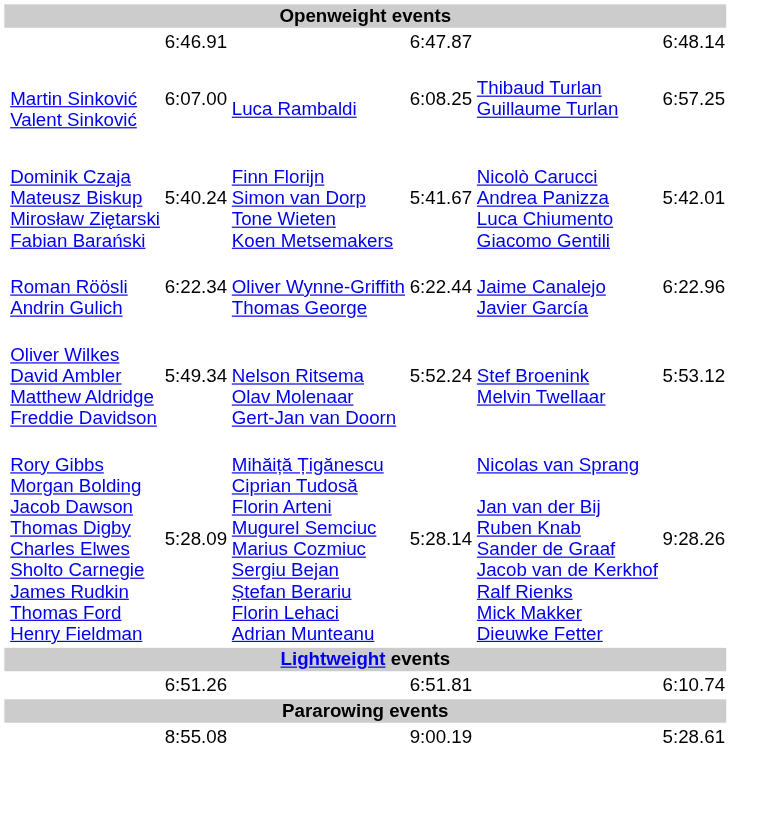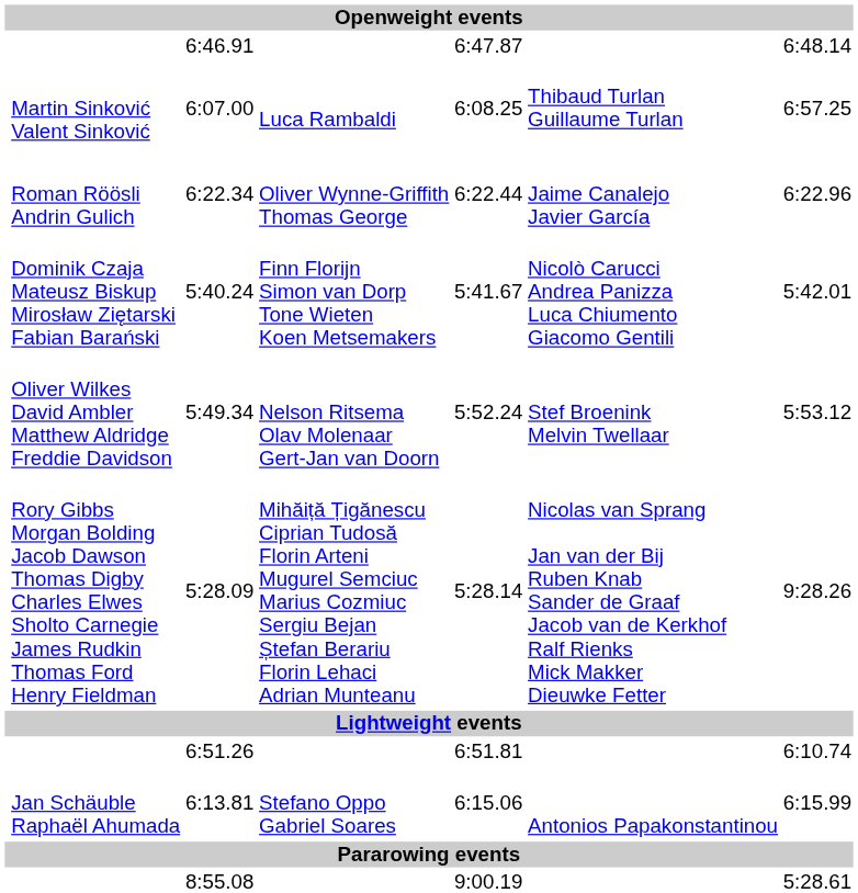rows swapped: 5:40.24 <-> 6:22.34
+ row: Jan Schäuble Raphaël Ahumada | 6:13.81 | Stefano Oppo Gabriel Soares | 6:15.06 | Antonios Papakonstantinou | 6:15.99
